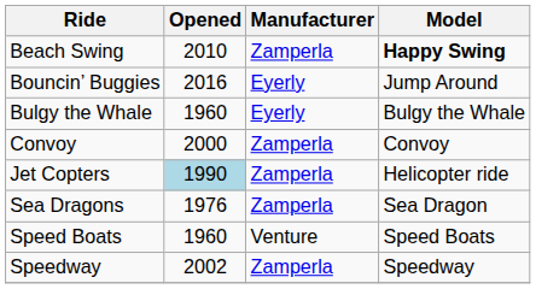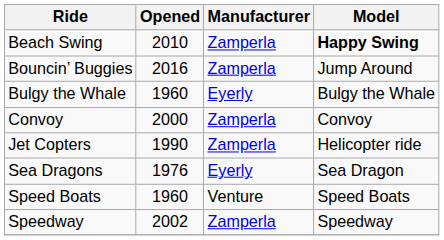Bouncin’ Buggies | Manufacturer: Eyerly -> Zamperla
Jet Copters | Opened: lightblue background -> no background
Sea Dragons | Manufacturer: Zamperla -> Eyerly
